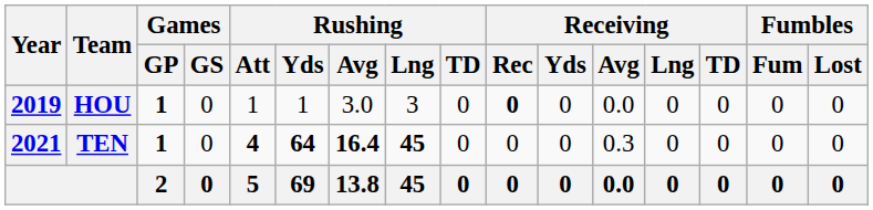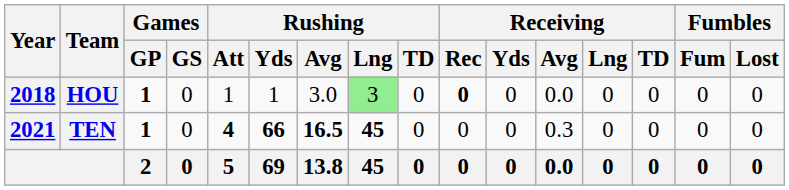HOU | Year: 2019 -> 2018
HOU | Rushing / Lng: no background -> lightgreen background
TEN | Rushing / Yds: 64 -> 66
TEN | Rushing / Avg: 16.4 -> 16.5
